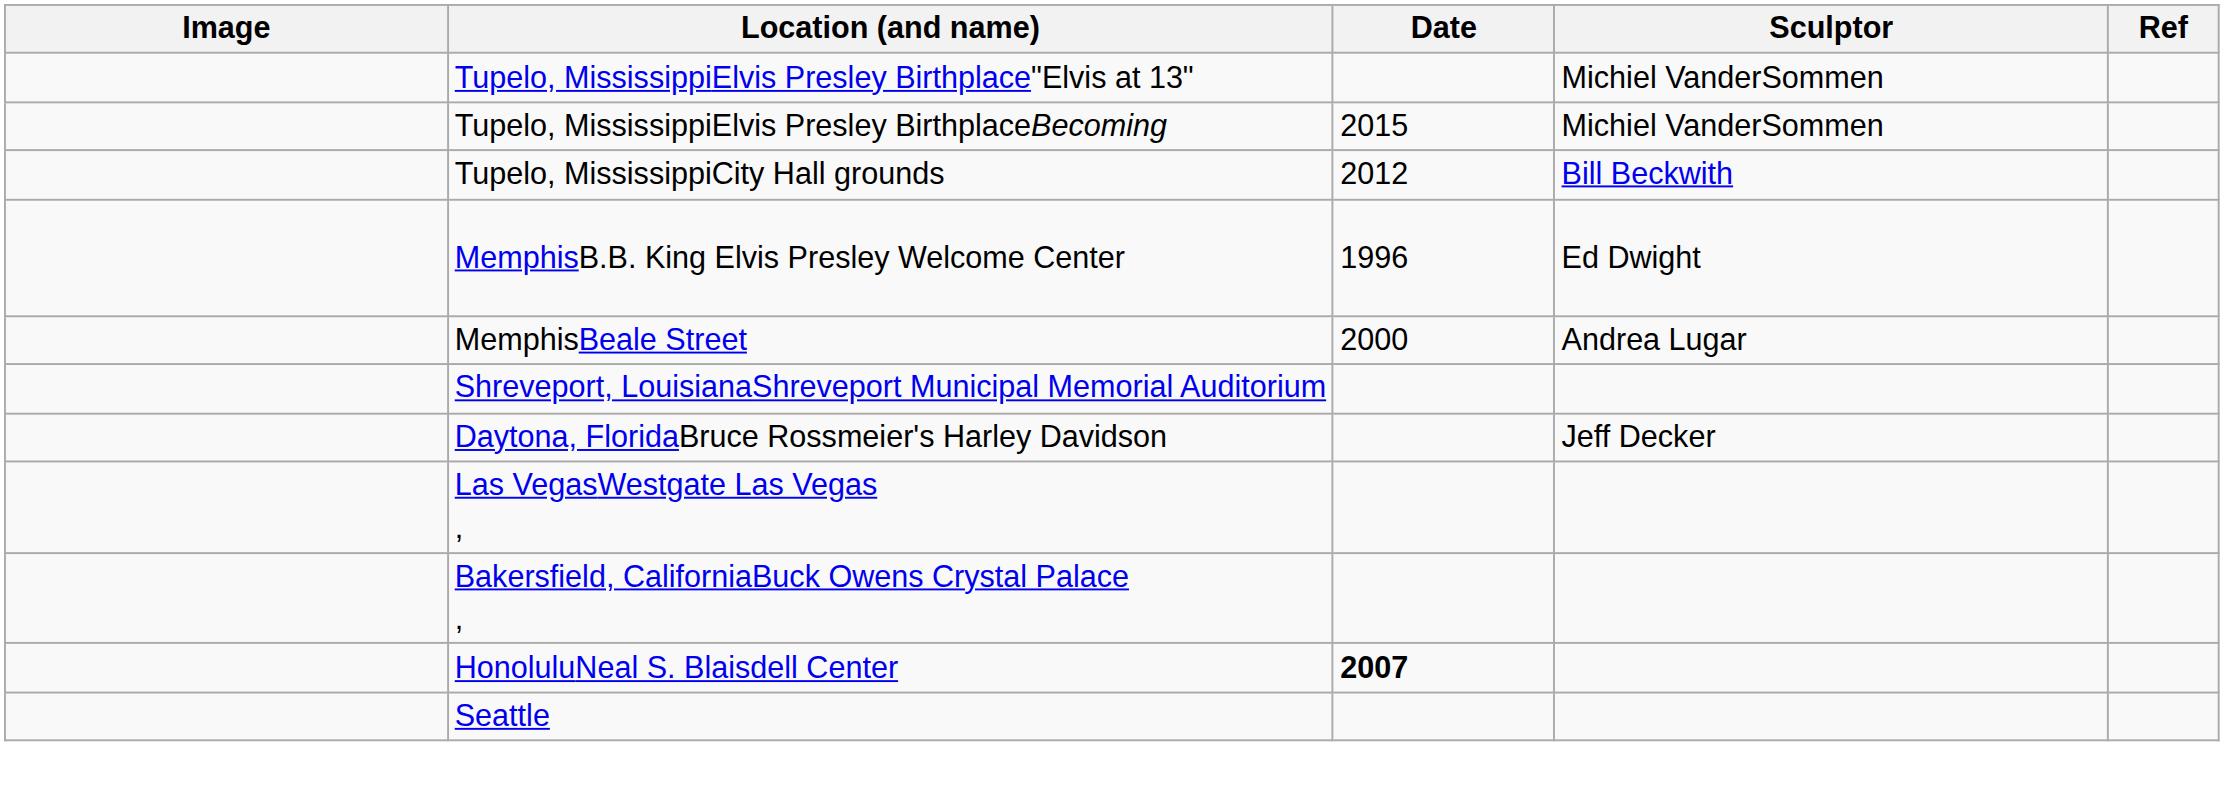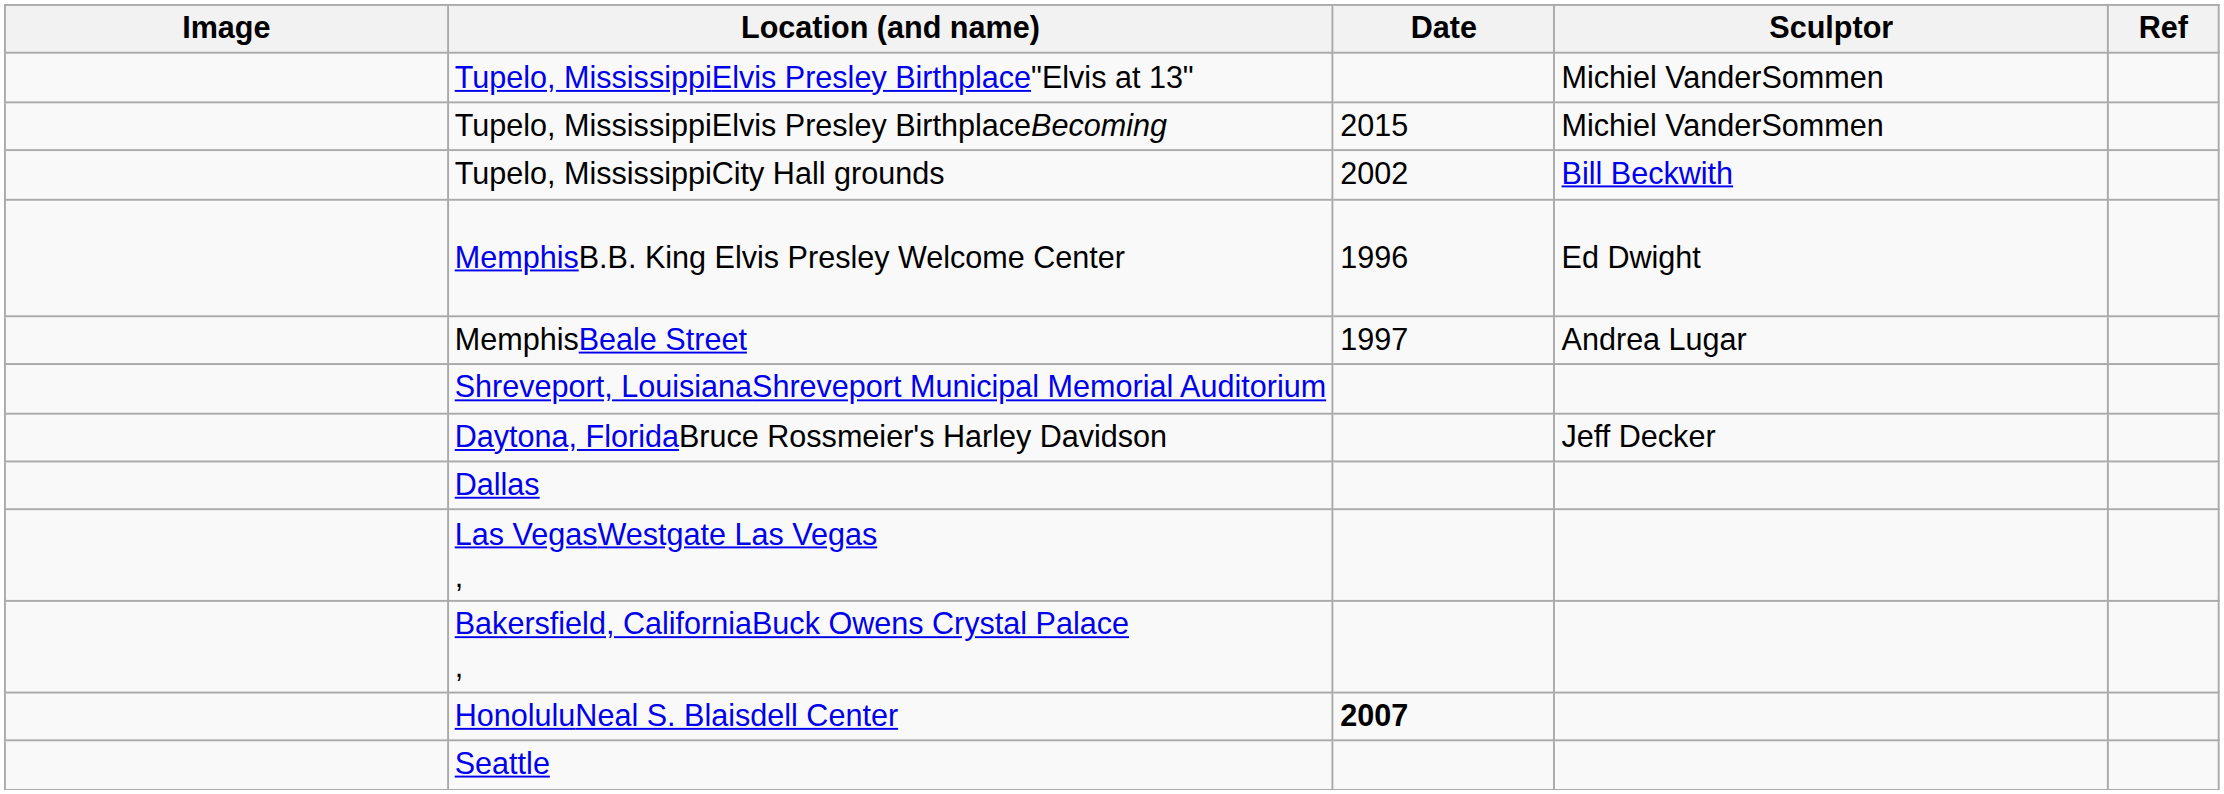Tupelo, MississippiCity Hall grounds | Date: 2012 -> 2002
MemphisBeale Street | Date: 2000 -> 1997
+ row: Dallas
